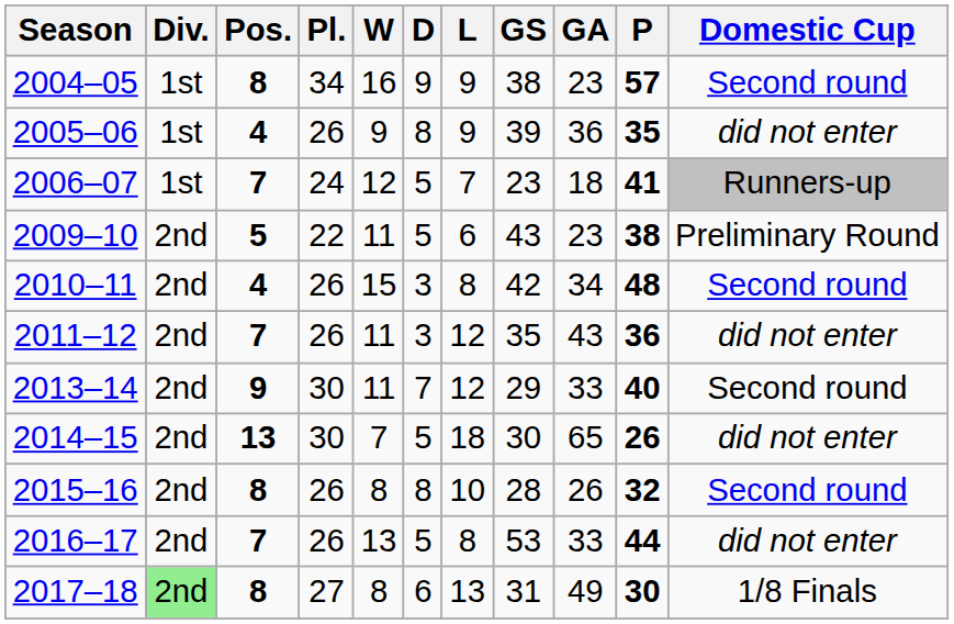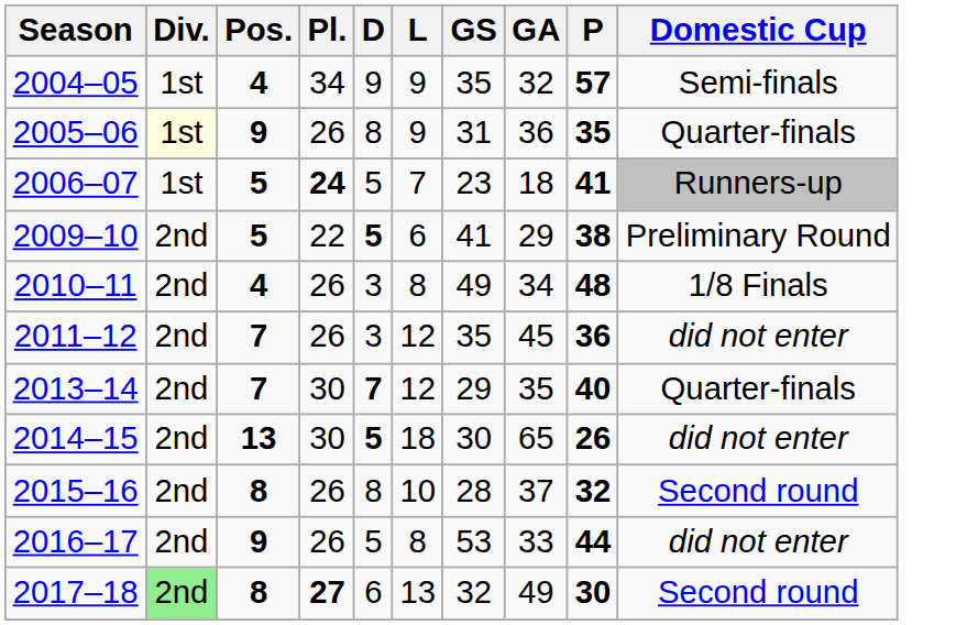- column: W | 16 | 9 | 12 | 11 | 15 | 11 | 11 | 7 | 8 | 13 | 8
2004–05 | Pos.: 8 -> 4
2004–05 | GS: 38 -> 35
2004–05 | GA: 23 -> 32
2004–05 | Domestic Cup: Second round -> Semi-finals
2005–06 | Div.: no background -> lightyellow background
2005–06 | Pos.: 4 -> 9
2005–06 | GS: 39 -> 31
2005–06 | Domestic Cup: did not enter -> Quarter-finals
2006–07 | Pos.: 7 -> 5
2006–07 | Pl.: normal -> bold
2009–10 | D: normal -> bold
2009–10 | GS: 43 -> 41
2009–10 | GA: 23 -> 29
2010–11 | GS: 42 -> 49
2010–11 | Domestic Cup: Second round -> 1/8 Finals
2011–12 | GA: 43 -> 45
2013–14 | Pos.: 9 -> 7
2013–14 | D: normal -> bold
2013–14 | GA: 33 -> 35
2013–14 | Domestic Cup: Second round -> Quarter-finals
2014–15 | D: normal -> bold
2015–16 | GA: 26 -> 37
2016–17 | Pos.: 7 -> 9
2017–18 | Pl.: normal -> bold
2017–18 | GS: 31 -> 32
2017–18 | Domestic Cup: 1/8 Finals -> Second round
